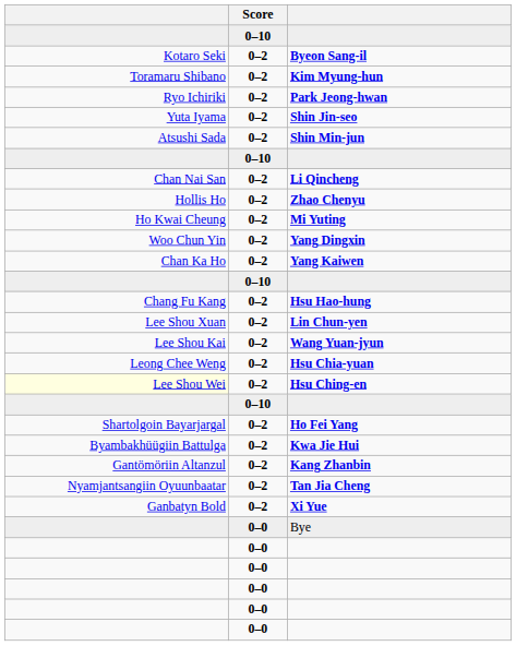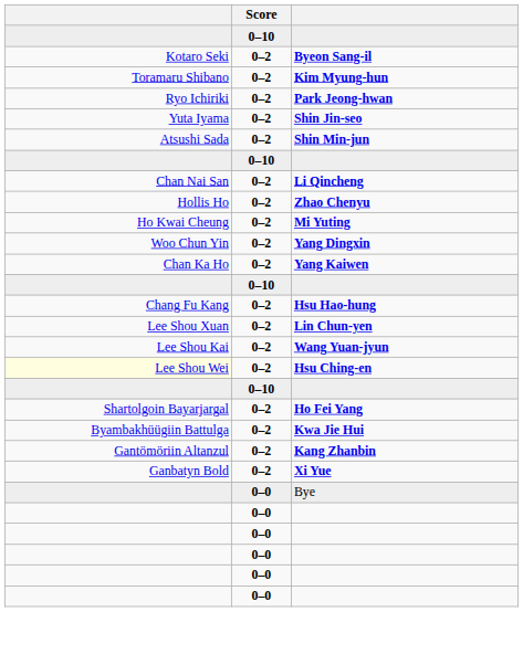- row: Leong Chee Weng | 0–2 | Hsu Chia-yuan
- row: Nyamjantsangiin Oyuunbaatar | 0–2 | Tan Jia Cheng
